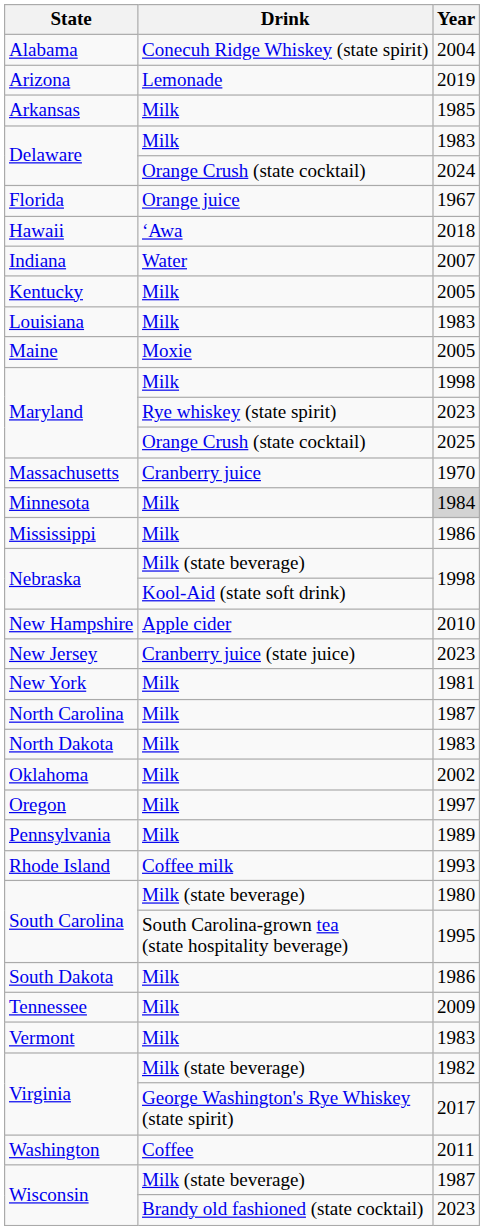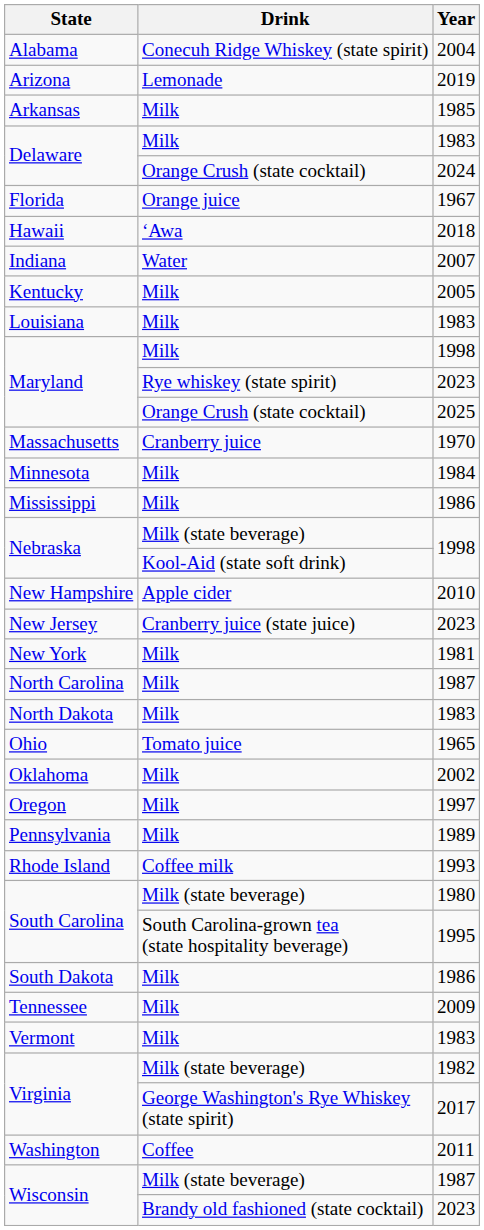- row: Maine | Moxie | 2005
Minnesota | Year: lightgrey background -> no background
+ row: Ohio | Tomato juice | 1965
